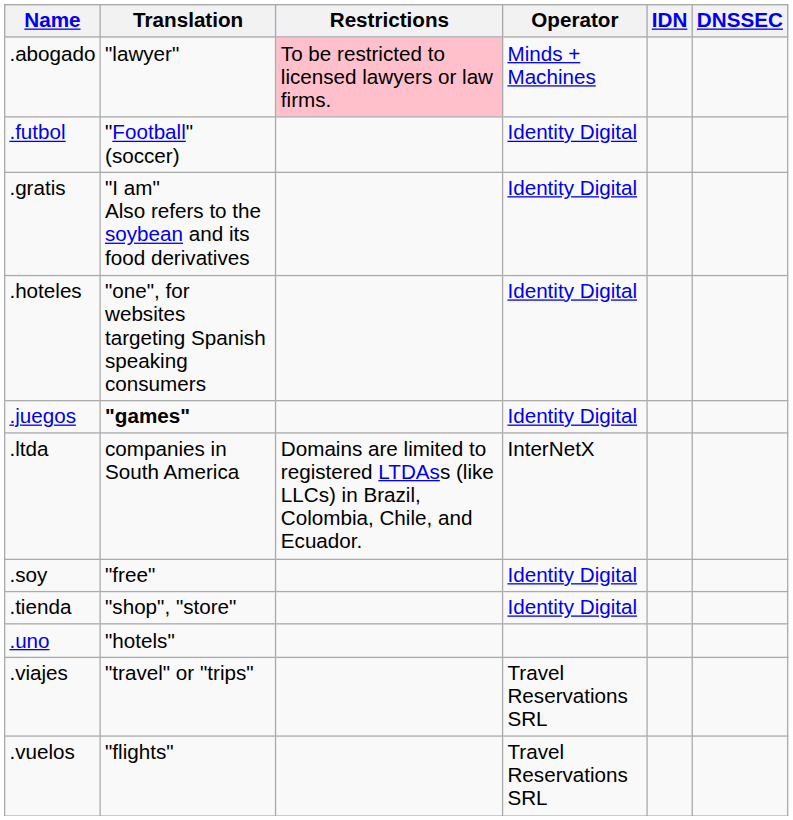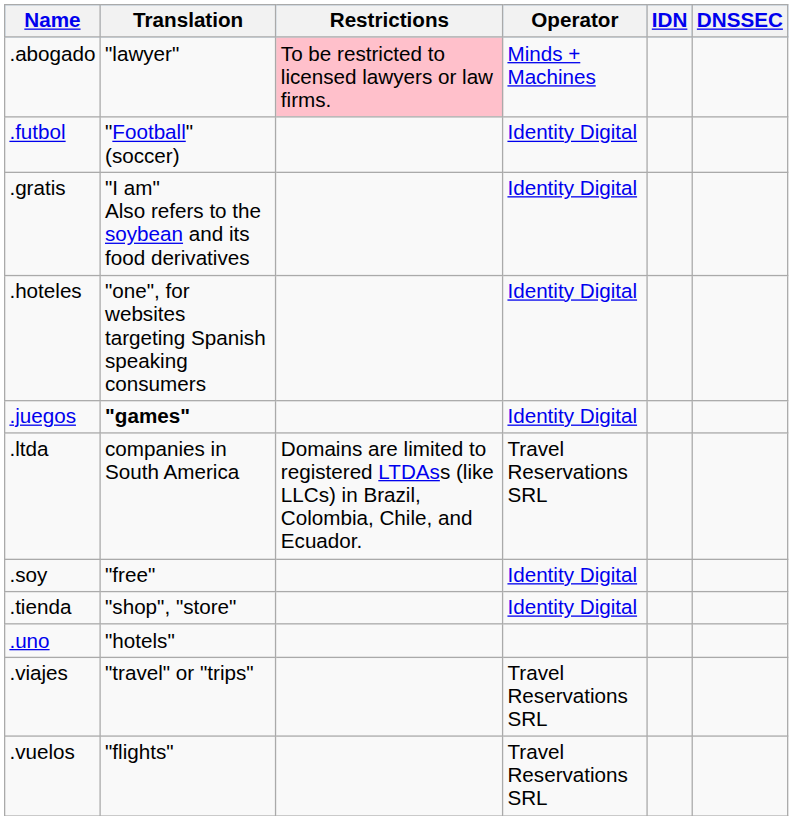.ltda | Operator: InterNetX -> Travel Reservations SRL
